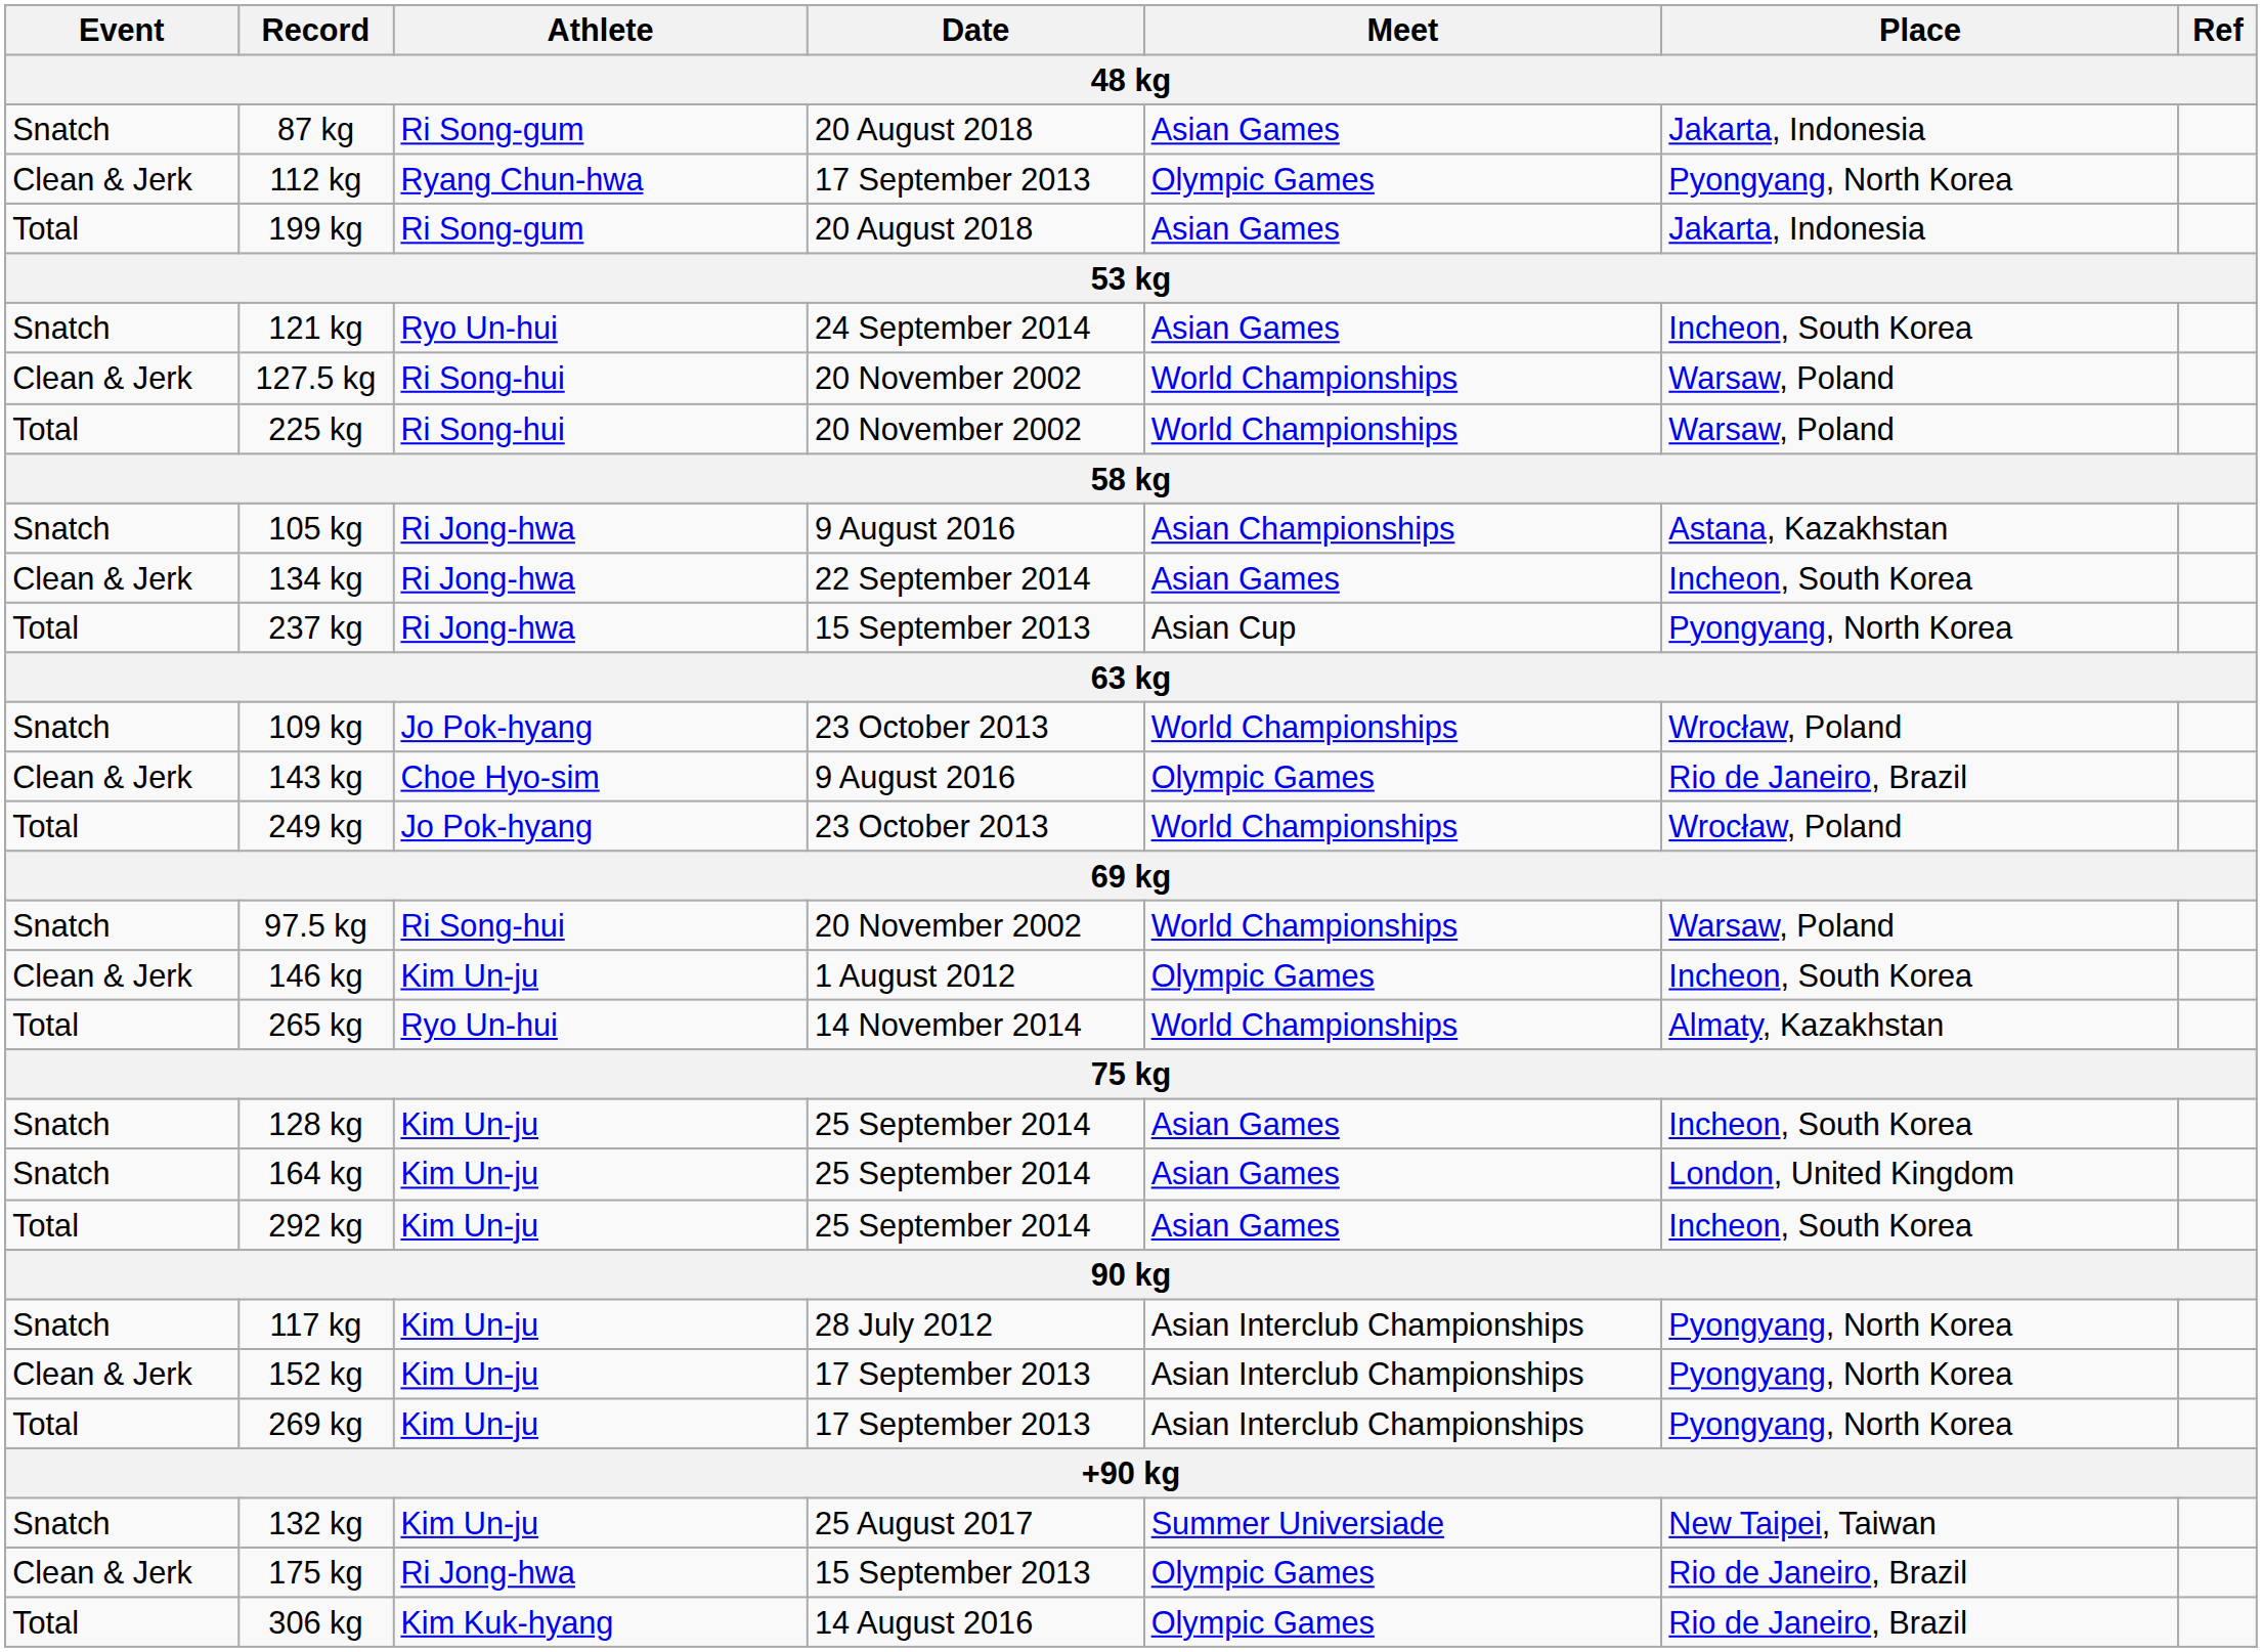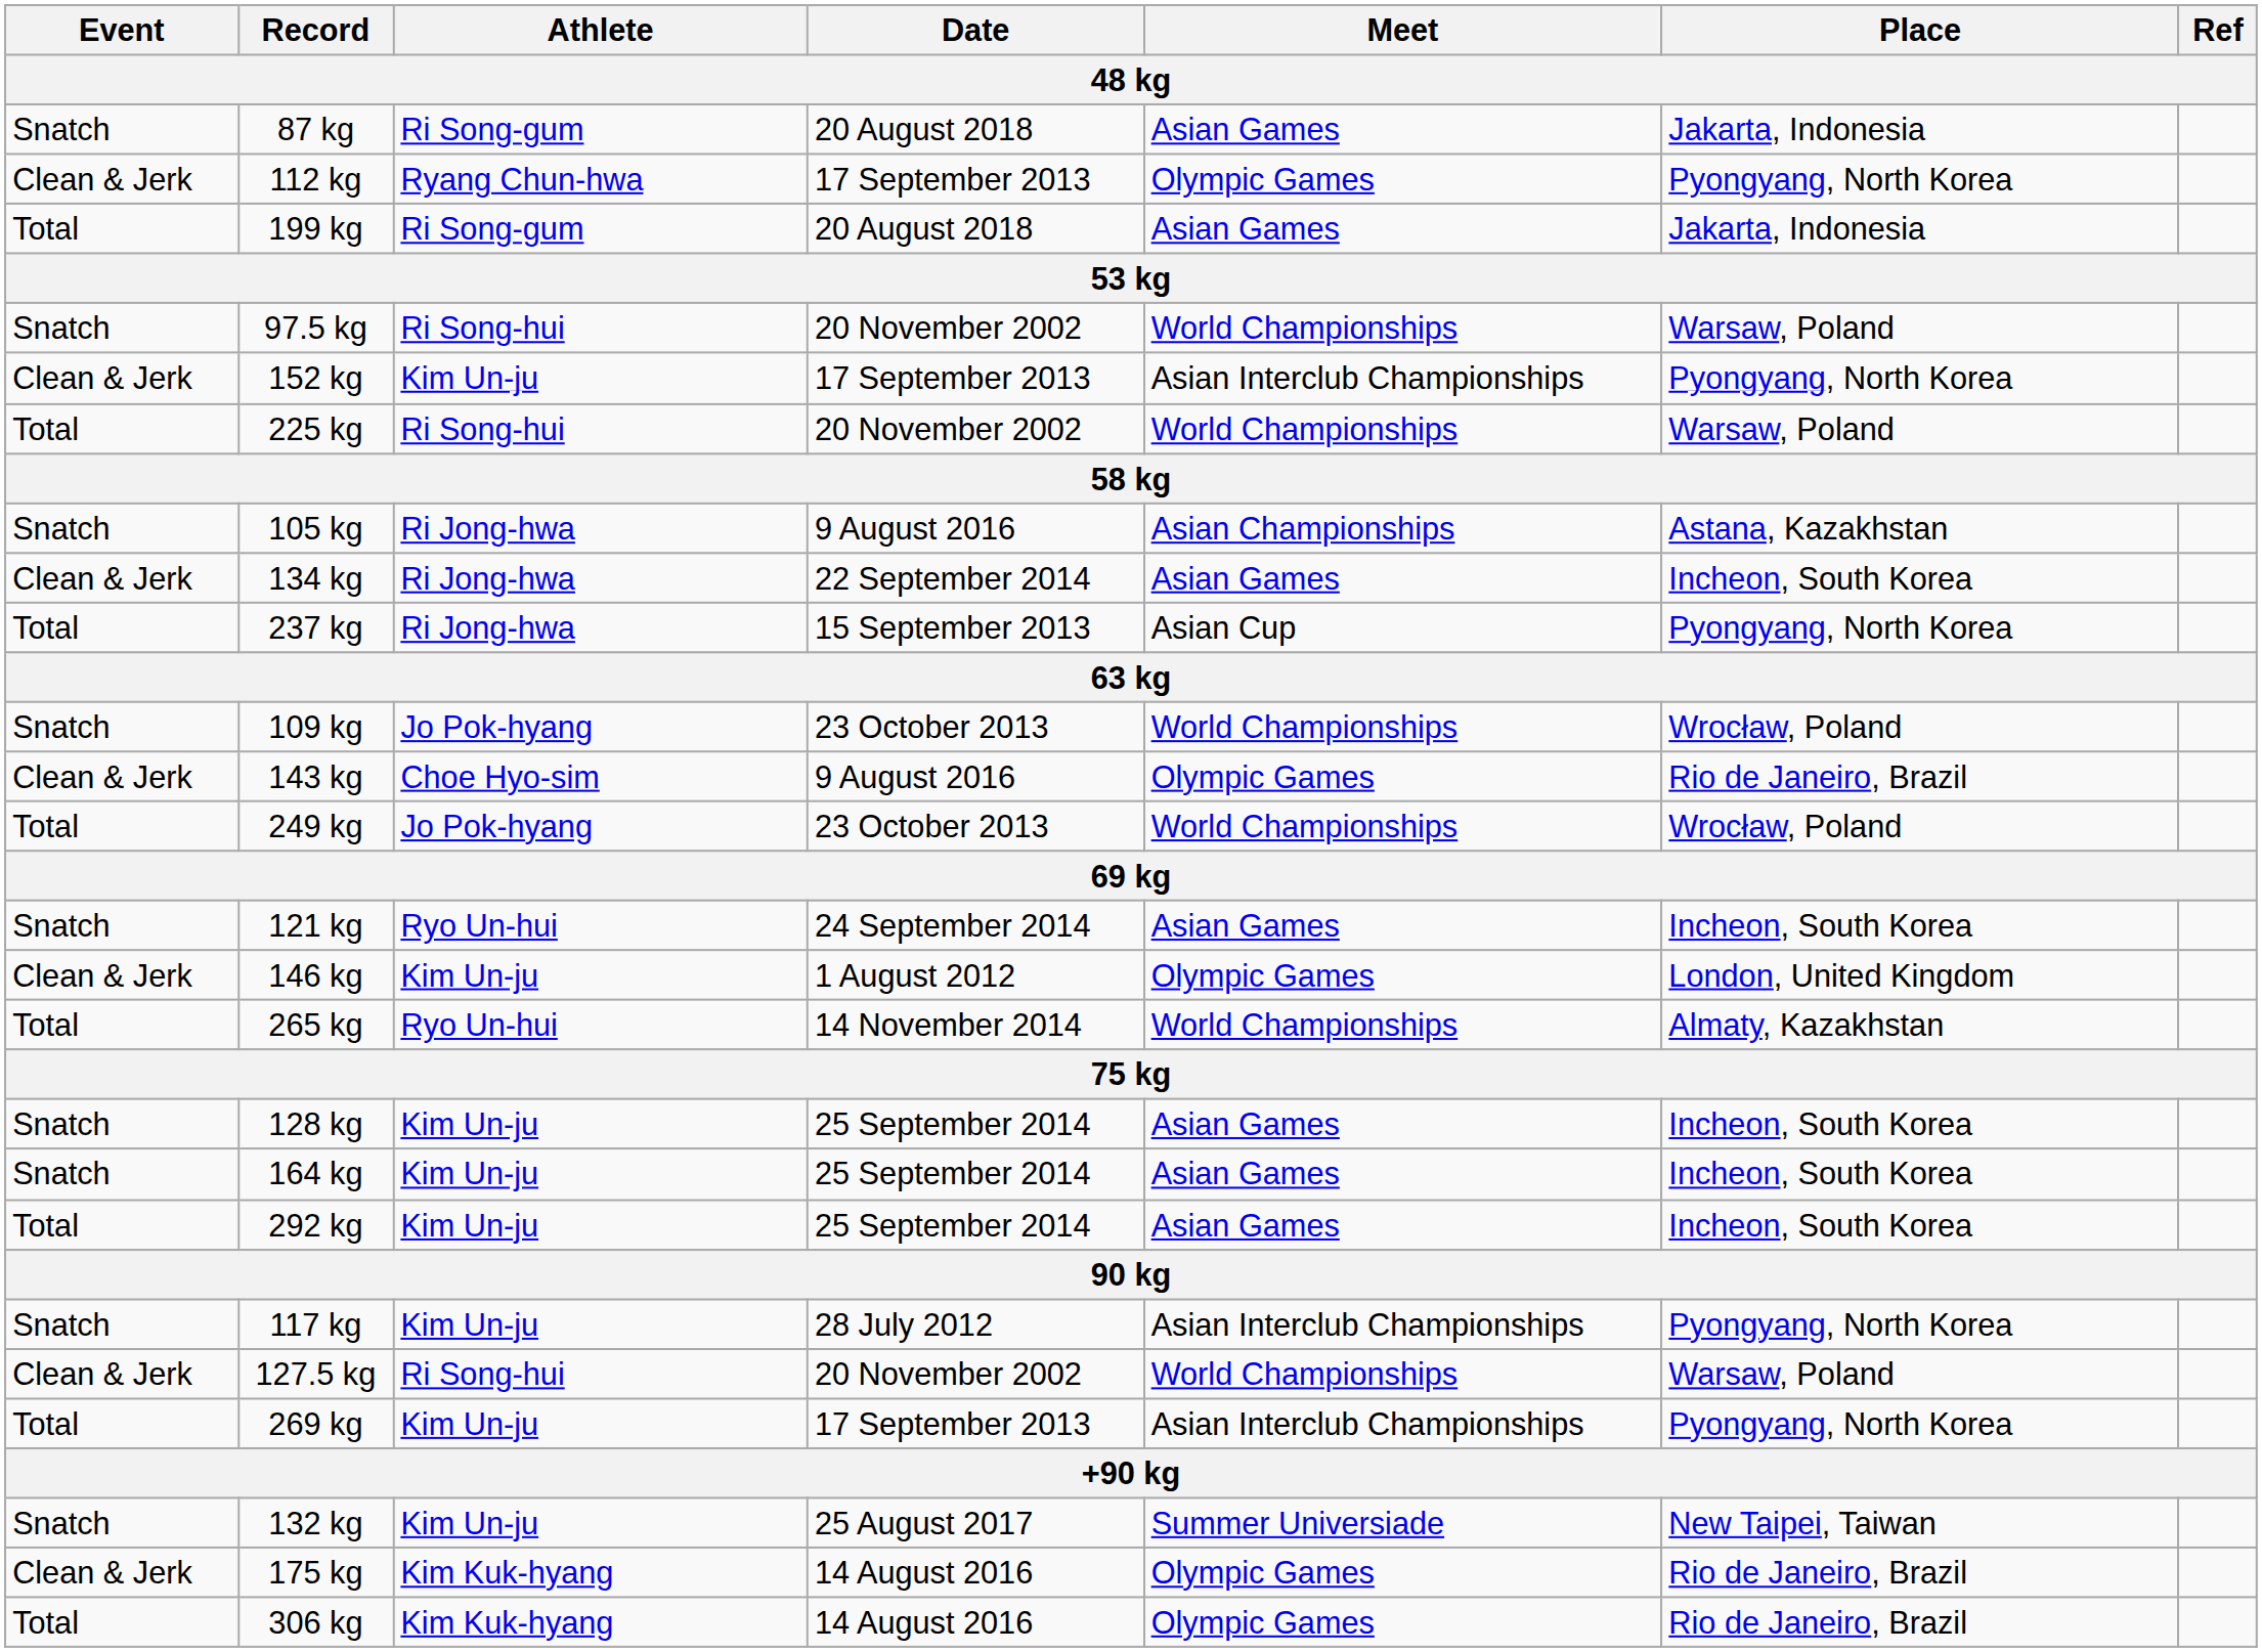rows swapped: 97.5 kg <-> 121 kg
rows swapped: 127.5 kg <-> 152 kg
146 kg | Place: Incheon, South Korea -> London, United Kingdom
164 kg | Place: London, United Kingdom -> Incheon, South Korea
175 kg | Athlete: Ri Jong-hwa -> Kim Kuk-hyang
175 kg | Date: 15 September 2013 -> 14 August 2016
